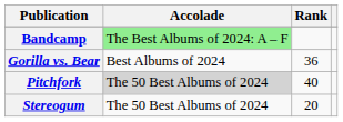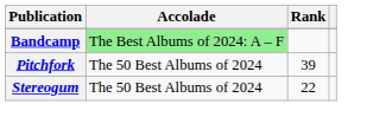- row: Gorilla vs. Bear | Best Albums of 2024 | 36
Pitchfork | Accolade: lightgrey background -> no background
Pitchfork | Rank: 40 -> 39
Stereogum | Rank: 20 -> 22
